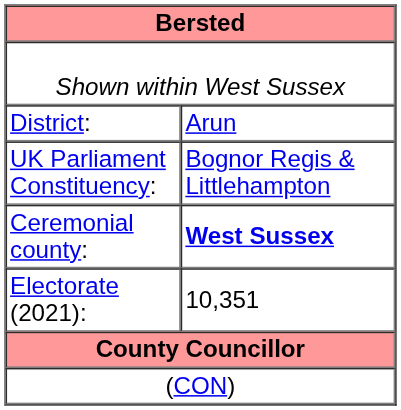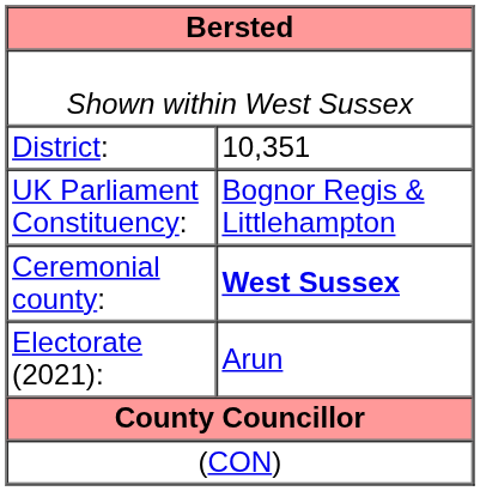District: | column 2: Arun -> 10,351
Electorate (2021): | column 2: 10,351 -> Arun
